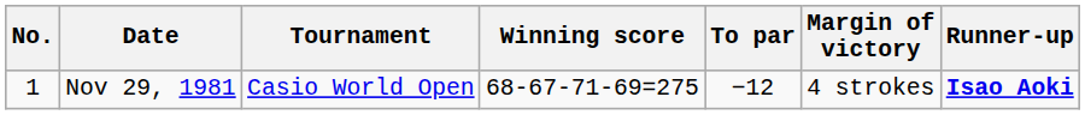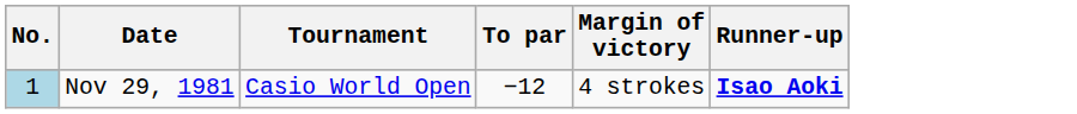- column: Winning score | 68-67-71-69=275
Nov 29, 1981 | No.: no background -> lightblue background
